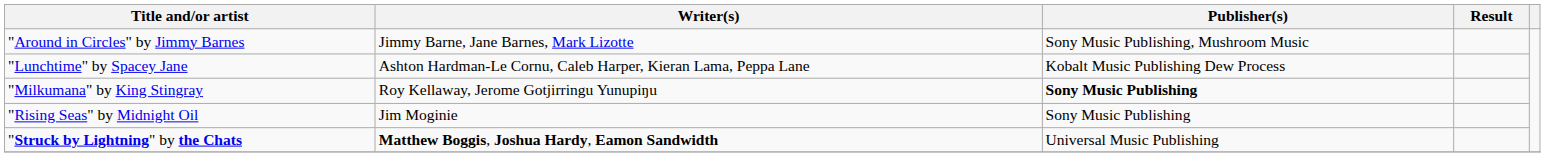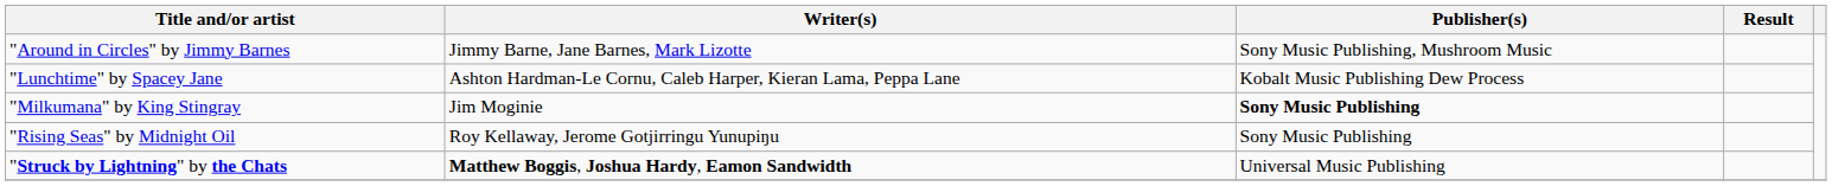"Milkumana" by King Stingray | Writer(s): Roy Kellaway, Jerome Gotjirringu Yunupiŋu -> Jim Moginie
"Rising Seas" by Midnight Oil | Writer(s): Jim Moginie -> Roy Kellaway, Jerome Gotjirringu Yunupiŋu
